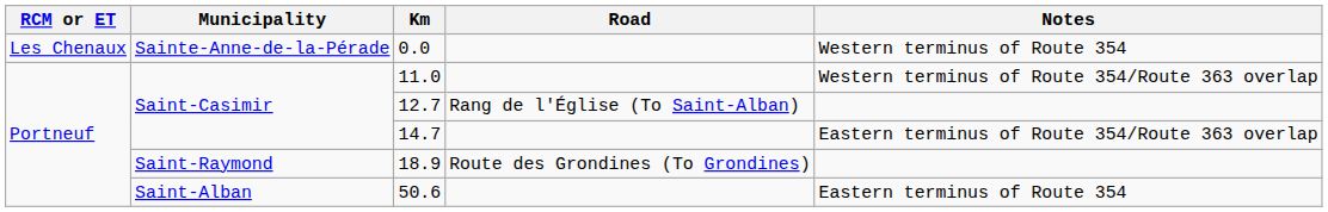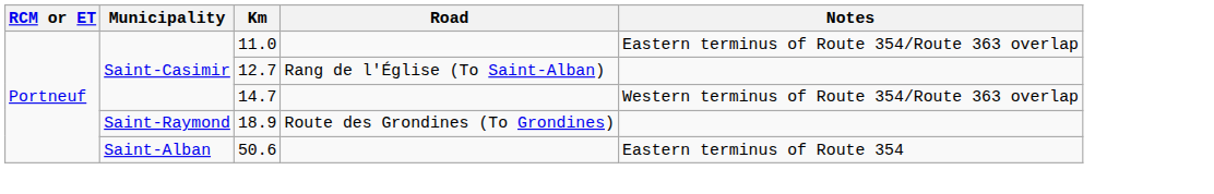- row: Les Chenaux | Sainte-Anne-de-la-Pérade | 0.0 | Western terminus of Route 354
11.0 | Notes: Western terminus of Route 354/Route 363 overlap -> Eastern terminus of Route 354/Route 363 overlap
14.7 | Notes: Eastern terminus of Route 354/Route 363 overlap -> Western terminus of Route 354/Route 363 overlap
